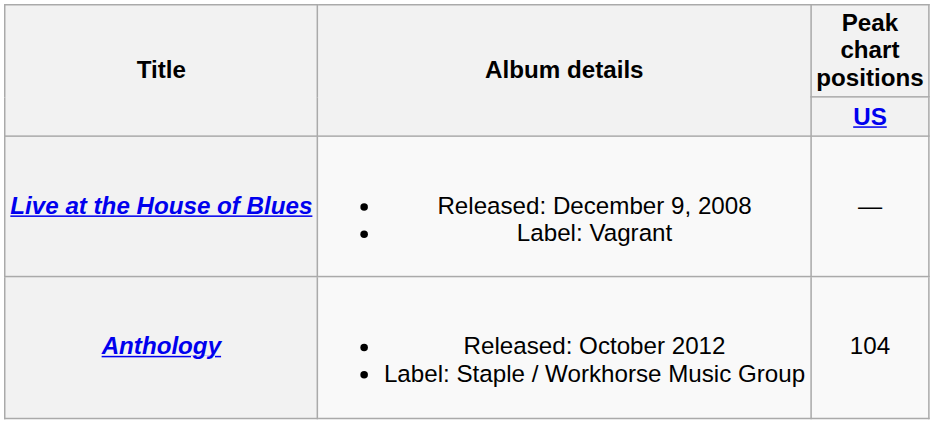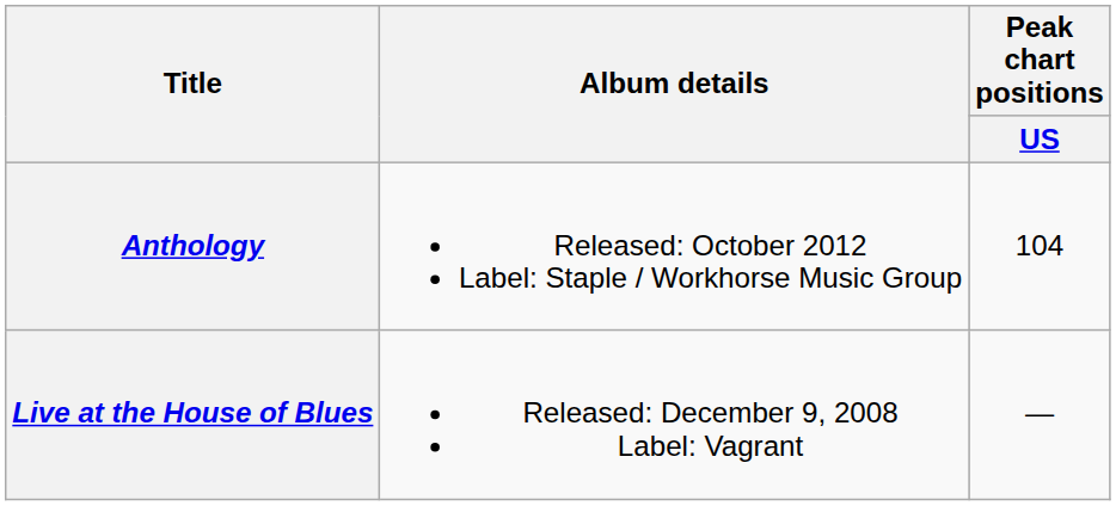rows swapped: Live at the House of Blues <-> Anthology
